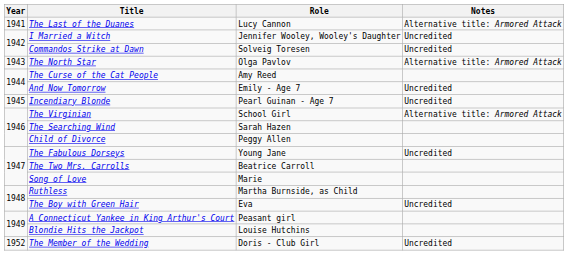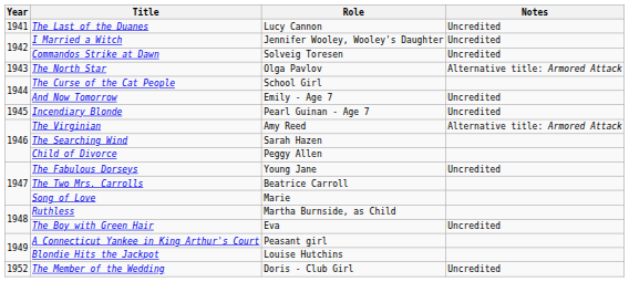The Last of the Duanes | Notes: Alternative title: Armored Attack -> Uncredited
The Curse of the Cat People | Role: Amy Reed -> School Girl
The Virginian | Role: School Girl -> Amy Reed
